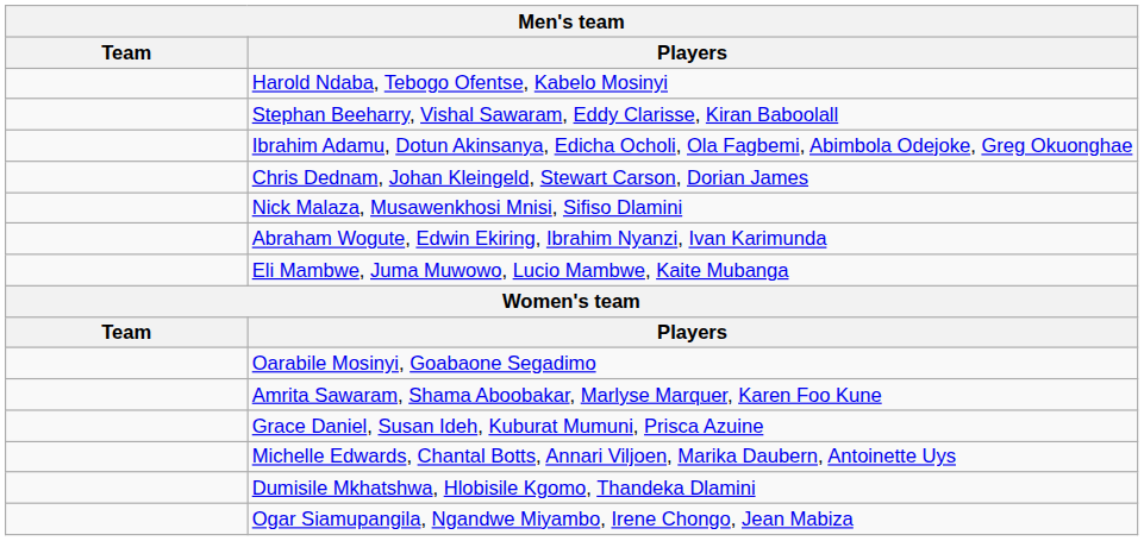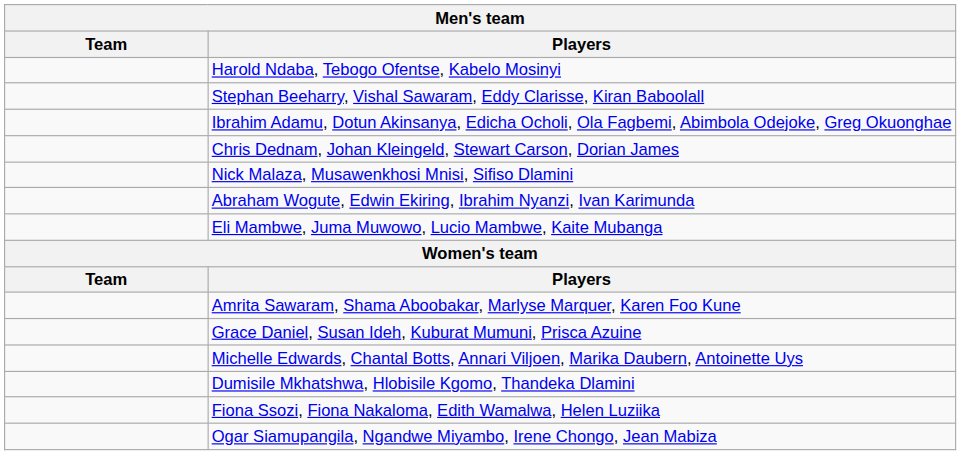- row: Oarabile Mosinyi, Goabaone Segadimo
+ row: Fiona Ssozi, Fiona Nakaloma, Edith Wamalwa, Helen Luziika
